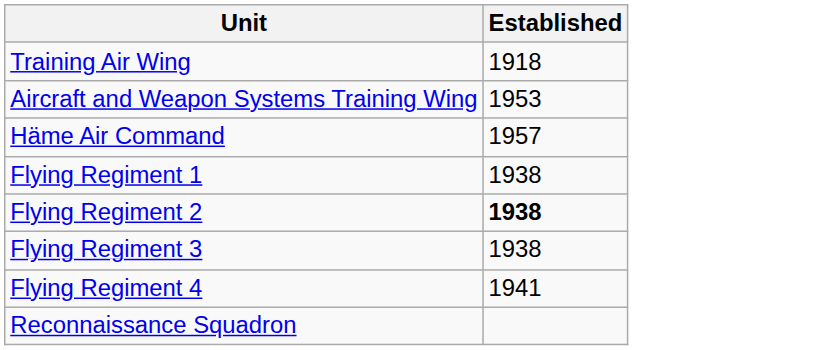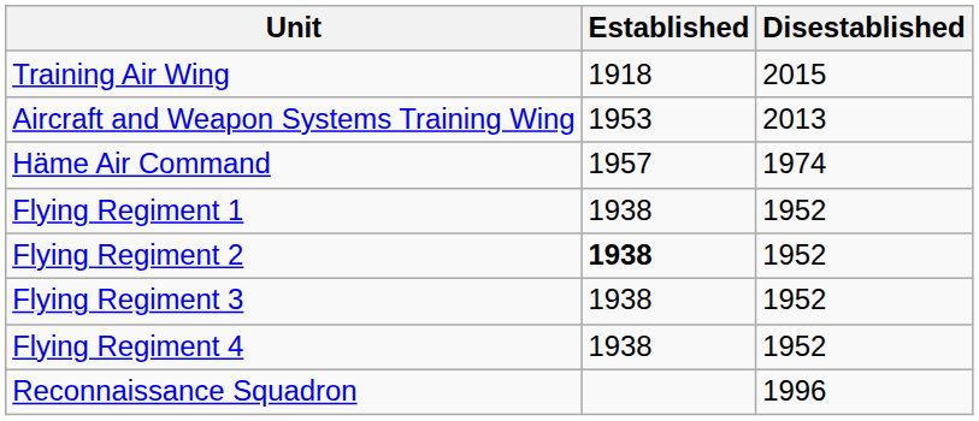+ column: Disestablished | 2015 | 2013 | 1974 | 1952 | 1952 | 1952 | 1952 | 1996
Flying Regiment 4 | Established: 1941 -> 1938
